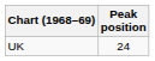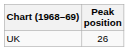UK | Peak position: 24 -> 26
